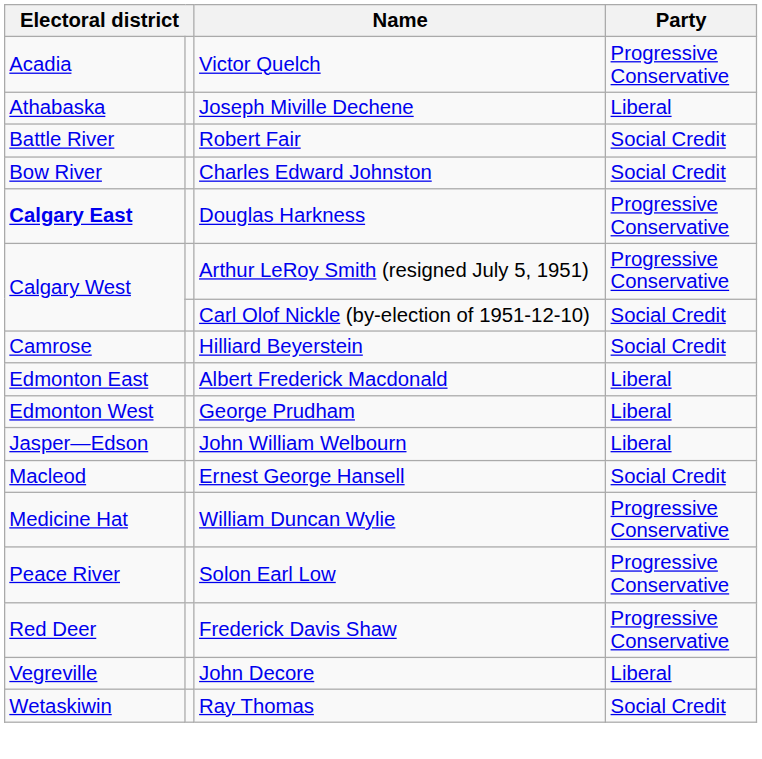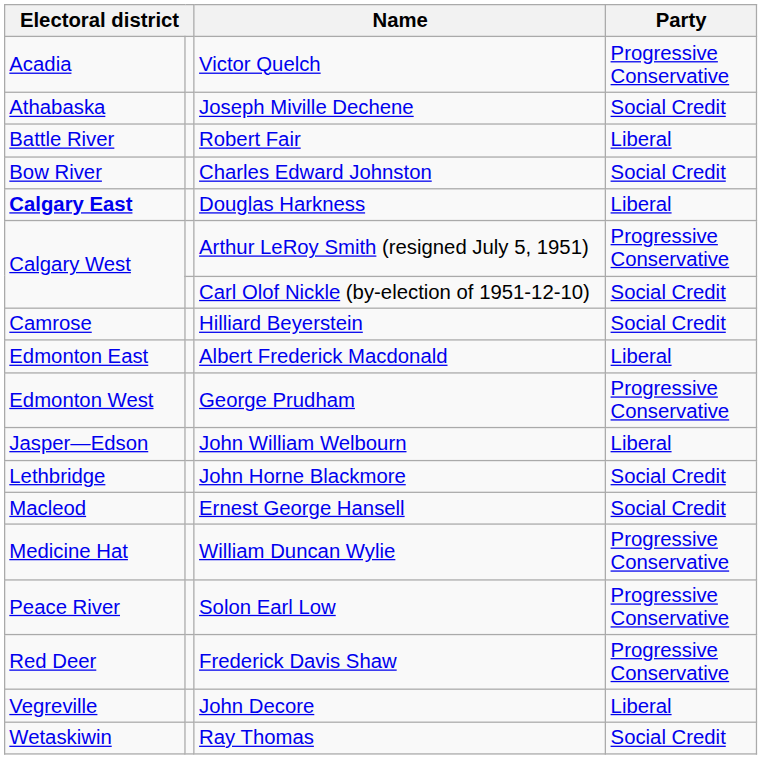Joseph Miville Dechene | Party: Liberal -> Social Credit
Robert Fair | Party: Social Credit -> Liberal
Douglas Harkness | Party: Progressive Conservative -> Liberal
George Prudham | Party: Liberal -> Progressive Conservative
+ row: Lethbridge | John Horne Blackmore | Social Credit
